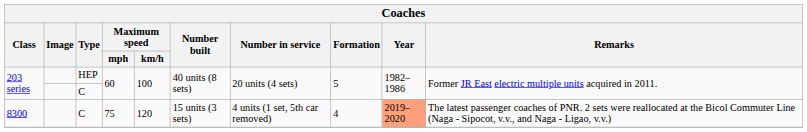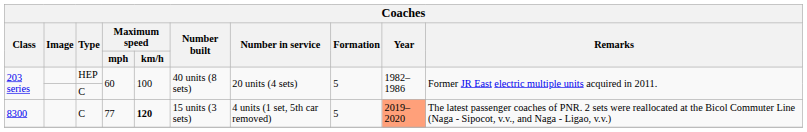8300 | Maximum speed / mph: 75 -> 77
8300 | Maximum speed / km/h: normal -> bold
8300 | Formation: 4 -> 5
